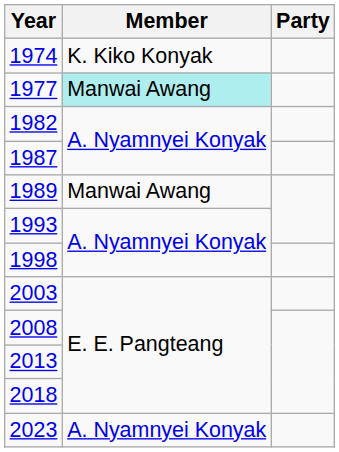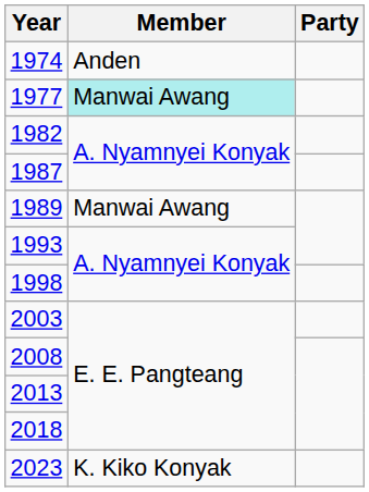1974 | Member: K. Kiko Konyak -> Anden
2023 | Member: A. Nyamnyei Konyak -> K. Kiko Konyak
